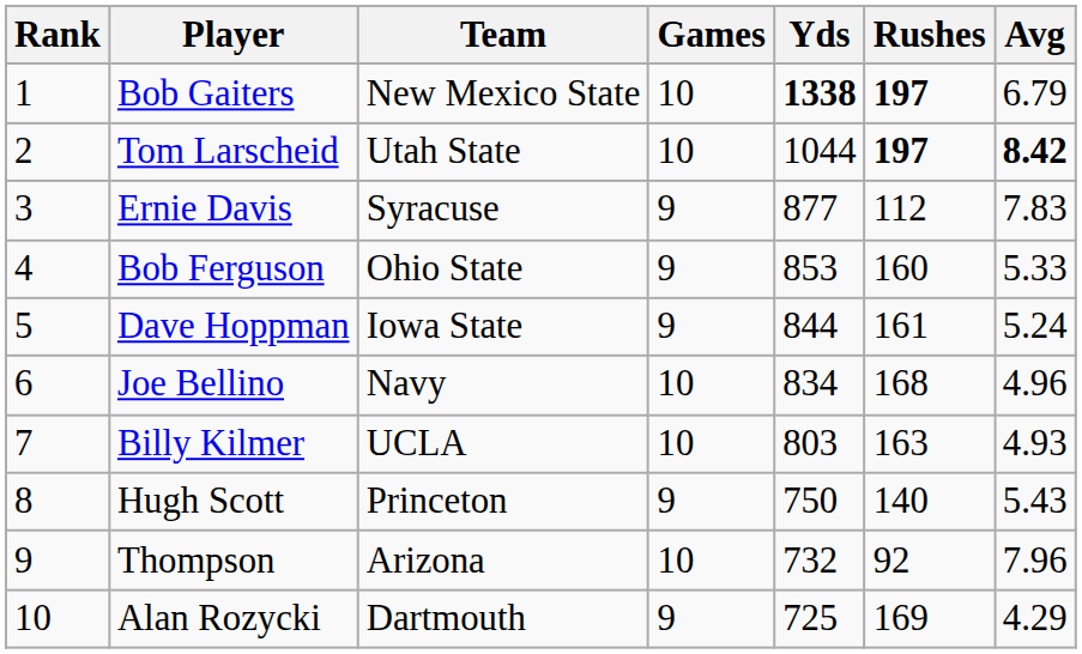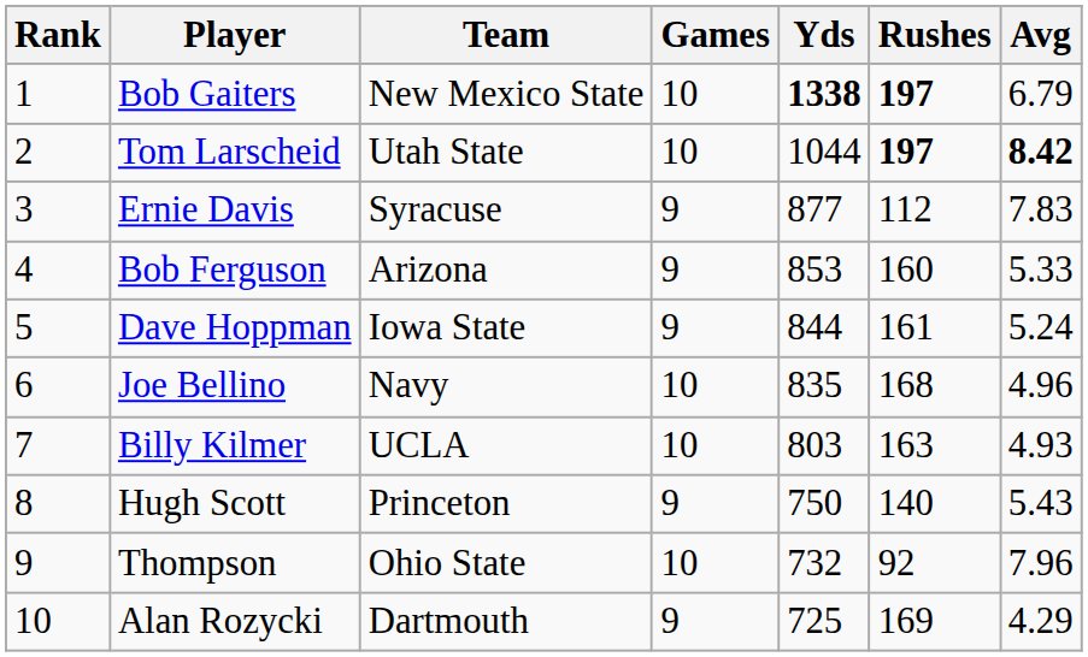Bob Ferguson | Team: Ohio State -> Arizona
Joe Bellino | Yds: 834 -> 835
Thompson | Team: Arizona -> Ohio State
